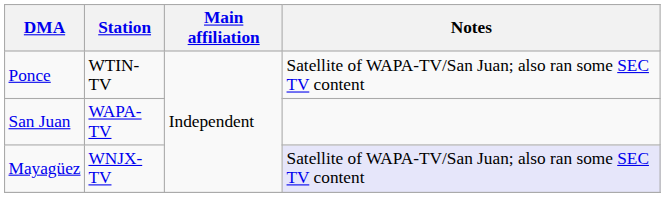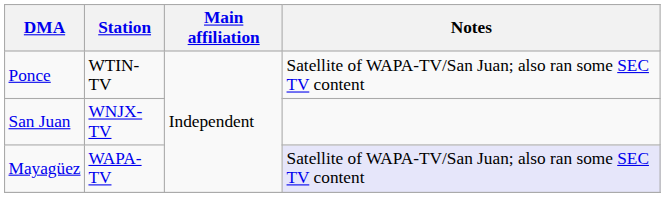San Juan | Station: WAPA-TV -> WNJX-TV
Mayagüez | Station: WNJX-TV -> WAPA-TV
